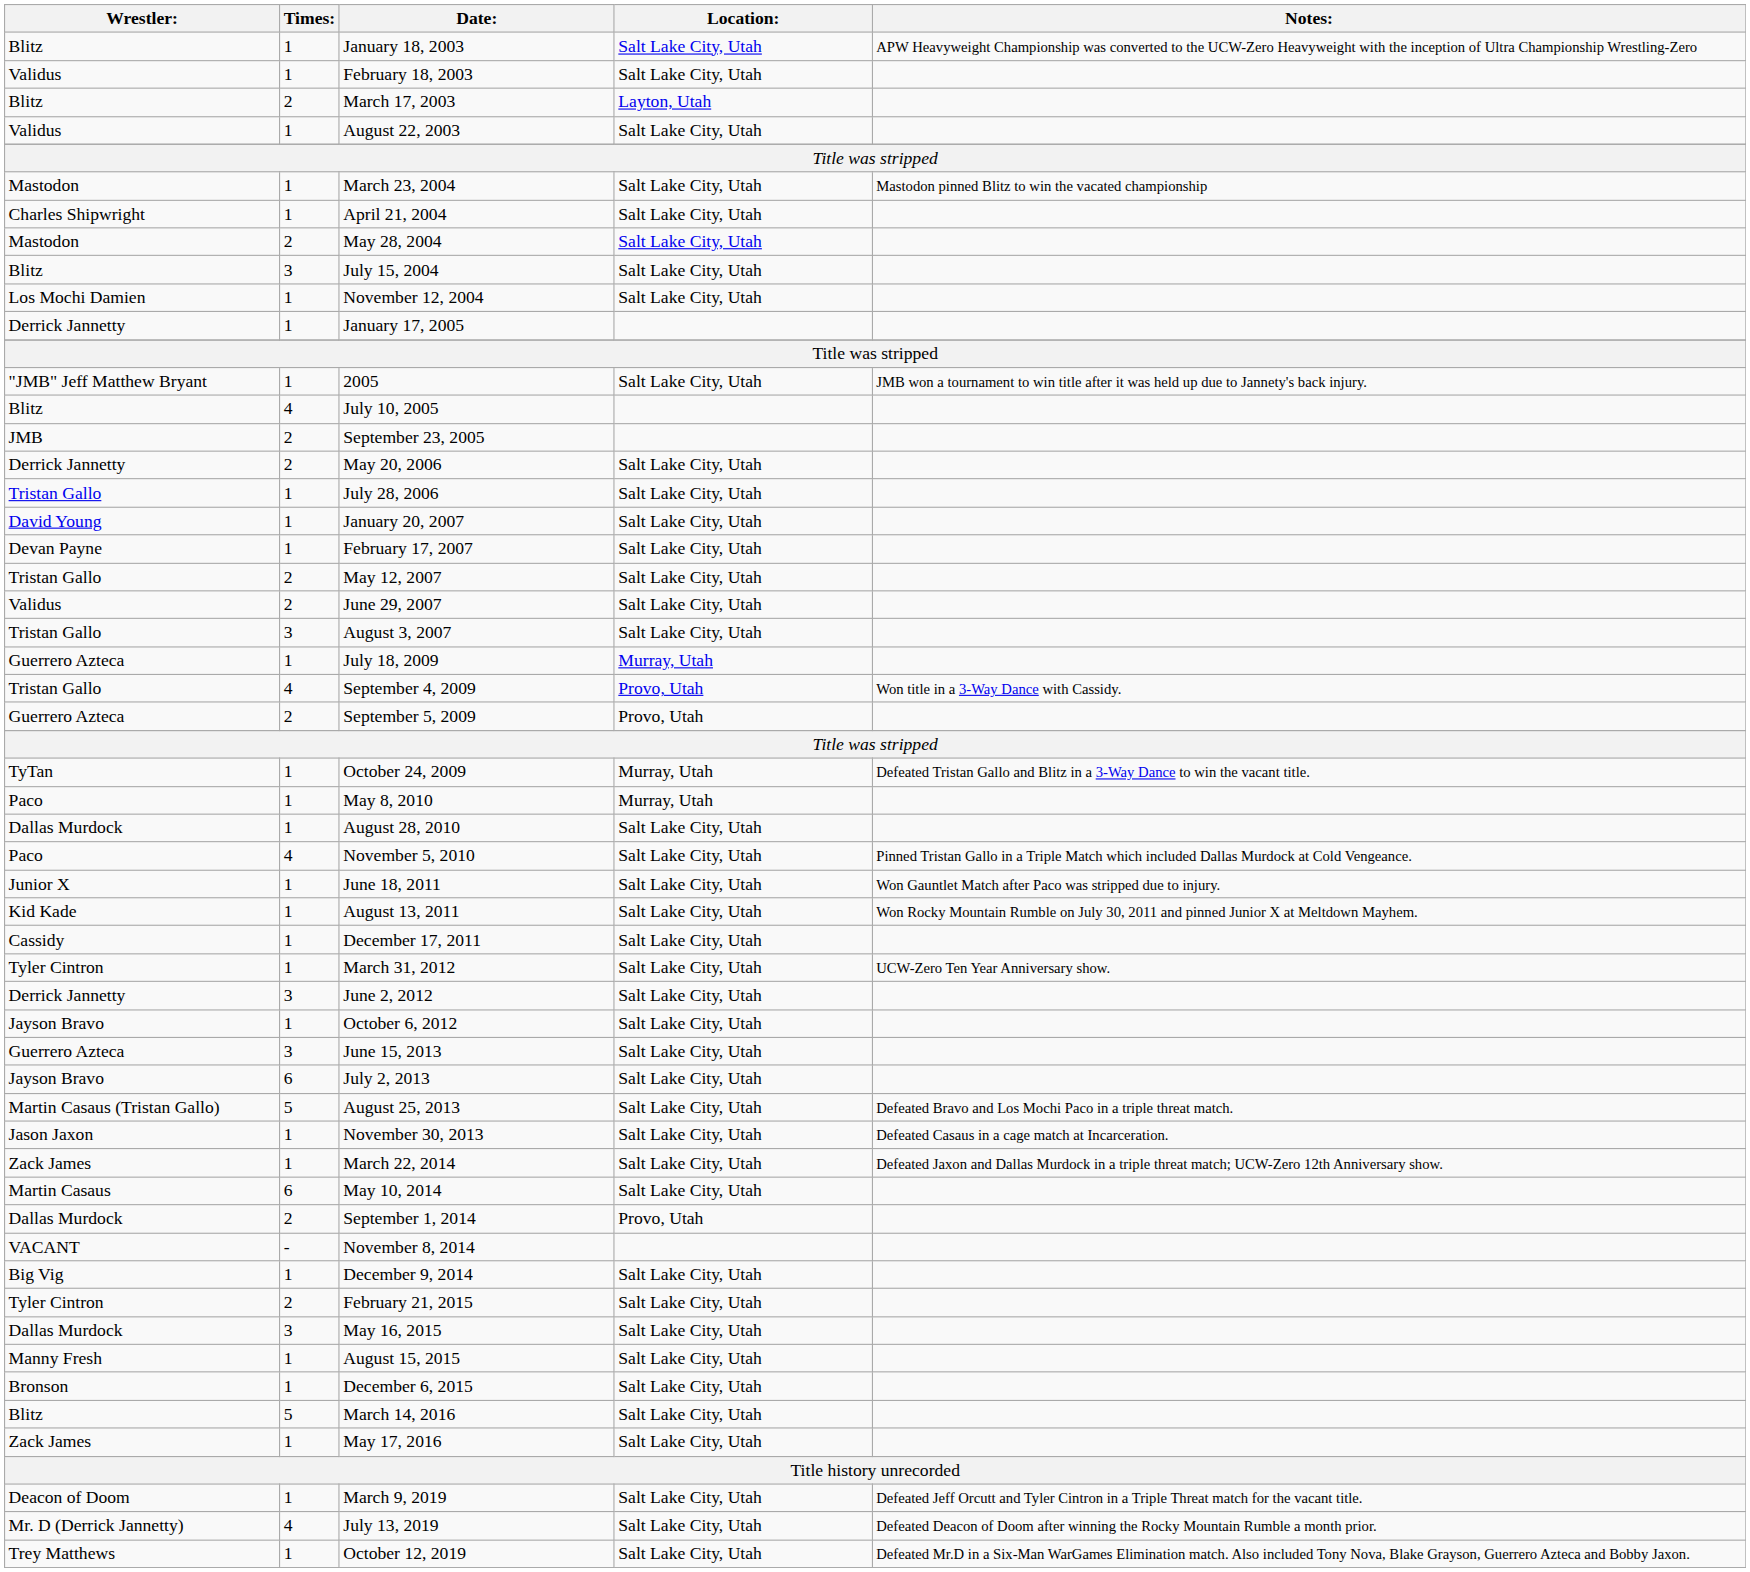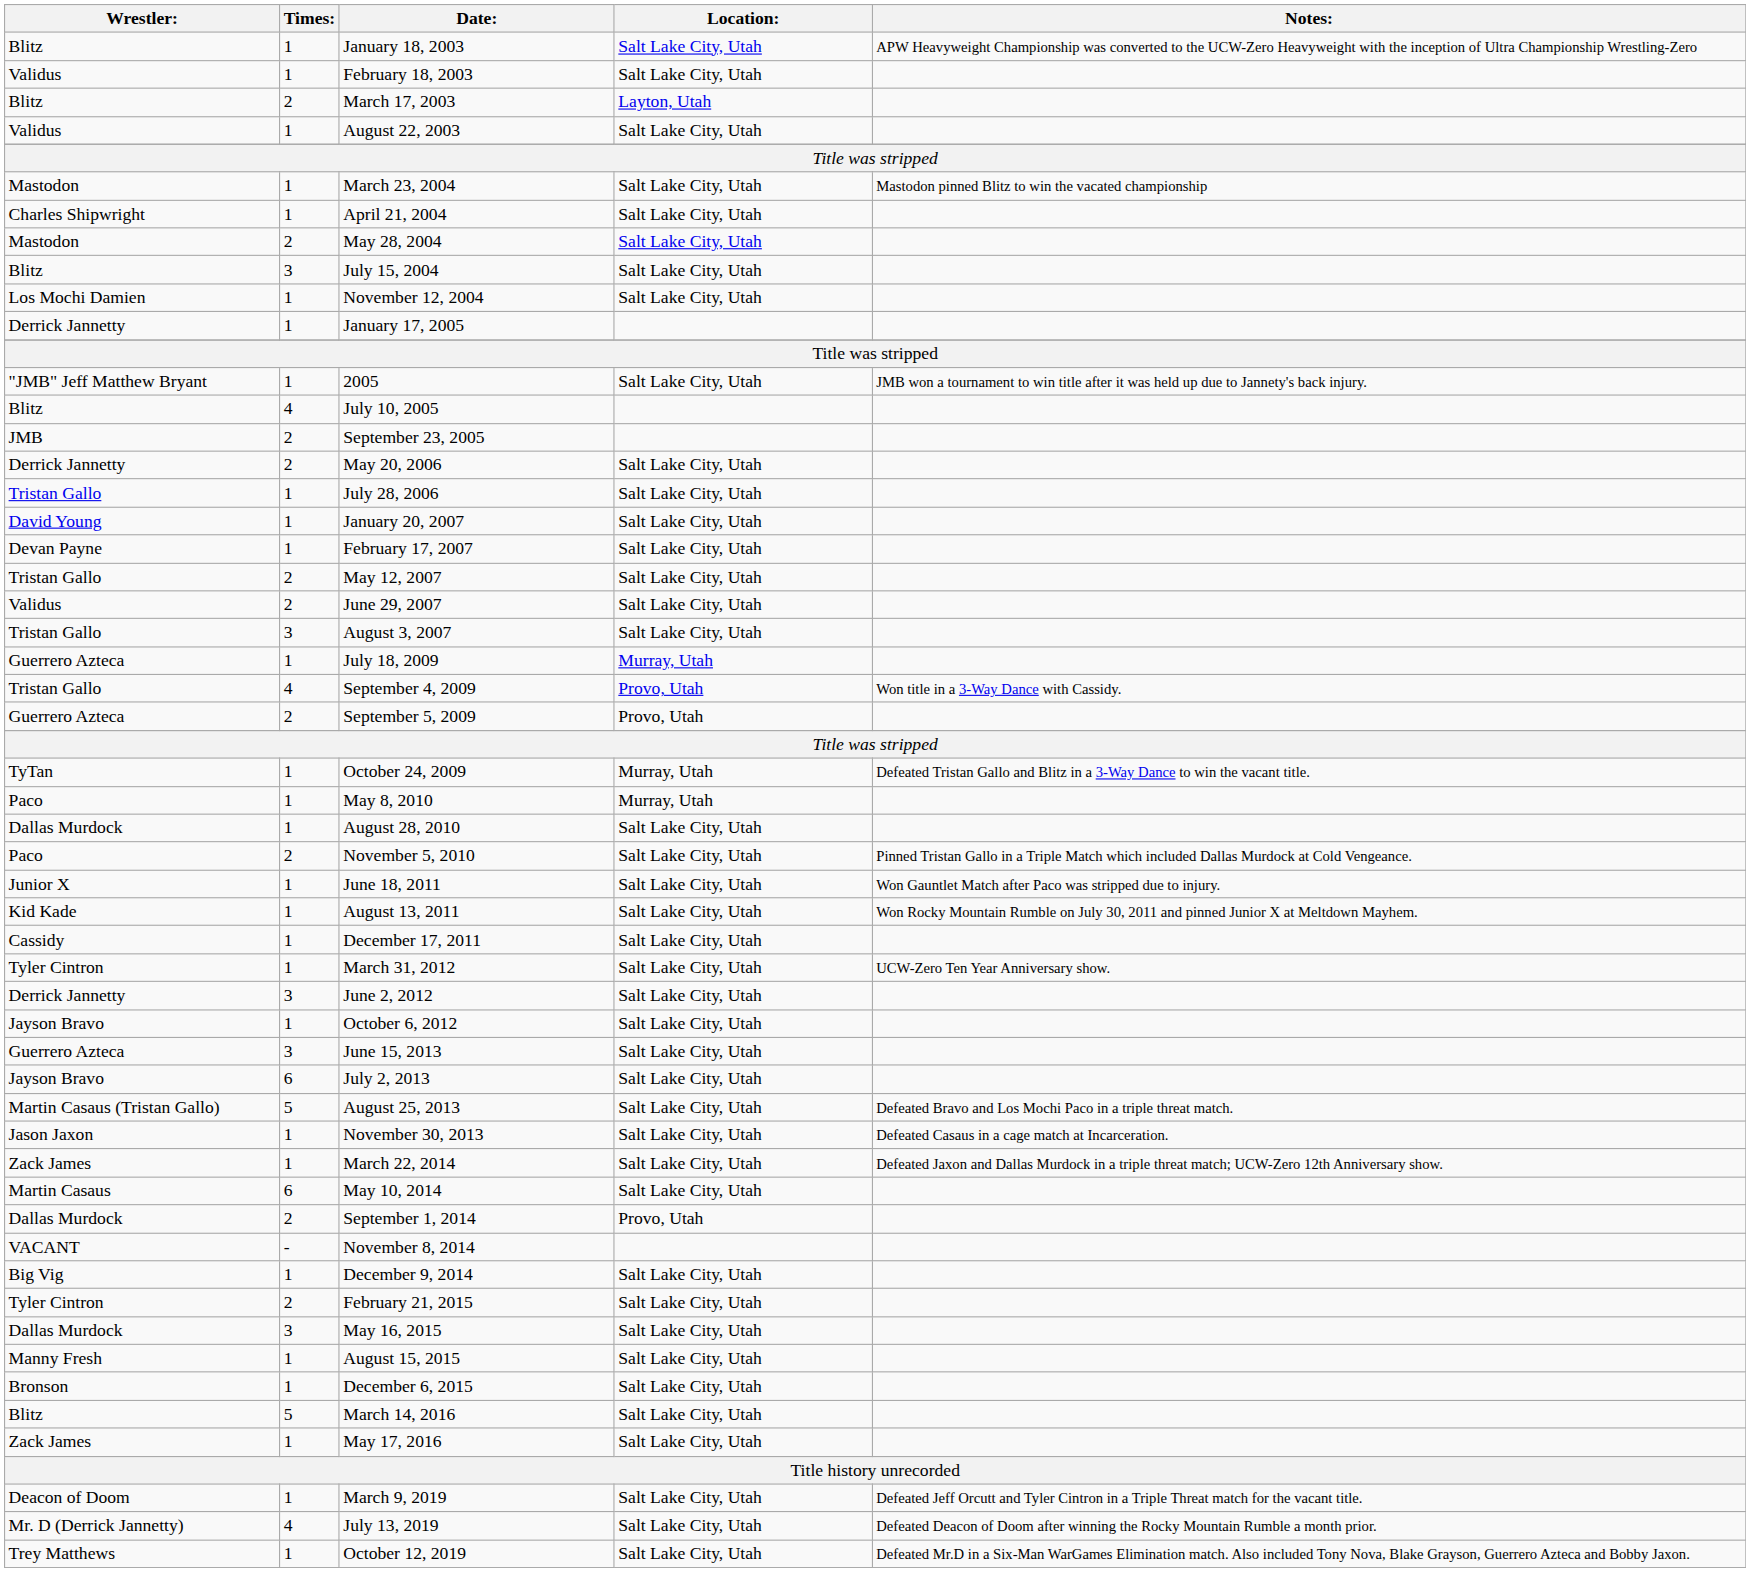November 5, 2010 | Times:: 4 -> 2
